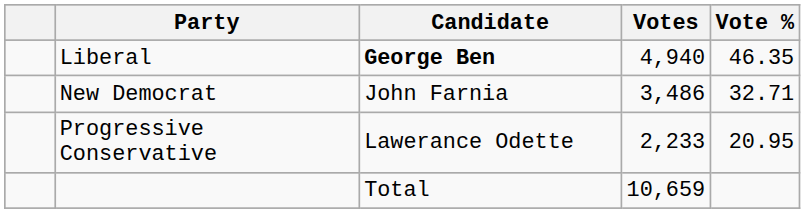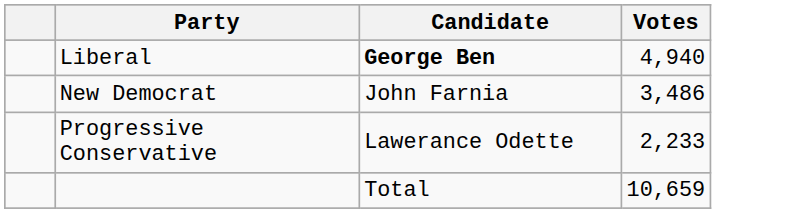- column: Vote % | 46.35 | 32.71 | 20.95
